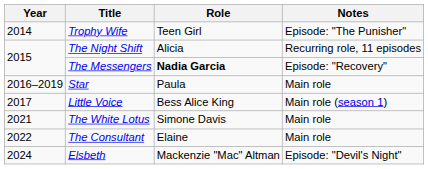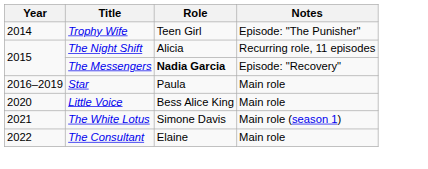Little Voice | Year: 2017 -> 2020
Little Voice | Notes: Main role (season 1) -> Main role
The White Lotus | Notes: Main role -> Main role (season 1)
- row: 2024 | Elsbeth | Mackenzie "Mac" Altman | Episode: "Devil's Night"
